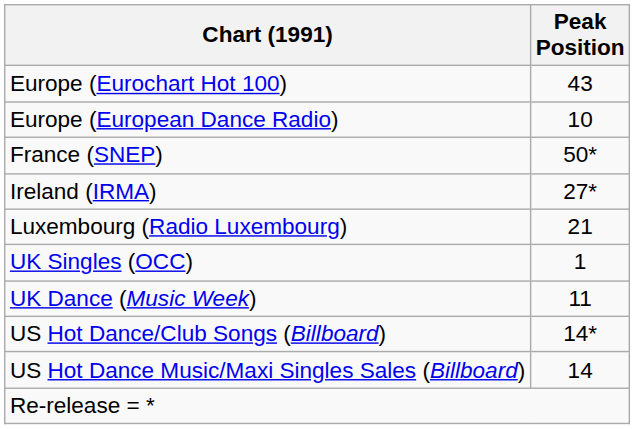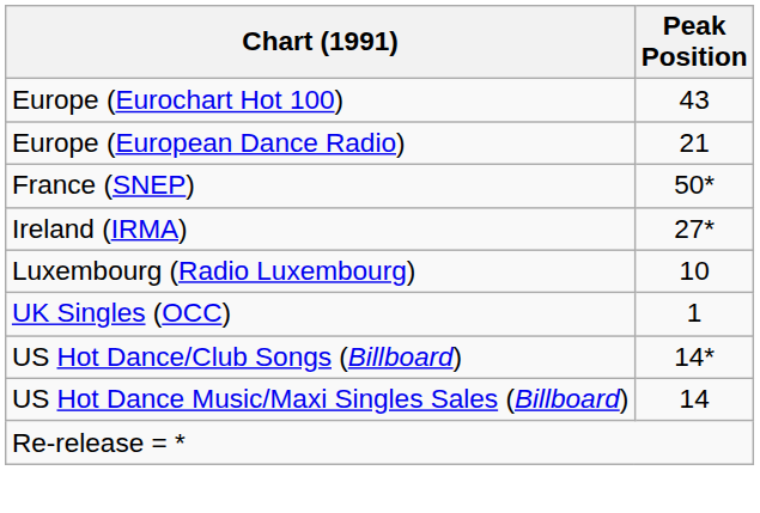Europe (European Dance Radio) | Peak Position: 10 -> 21
Luxembourg (Radio Luxembourg) | Peak Position: 21 -> 10
- row: UK Dance (Music Week) | 11
